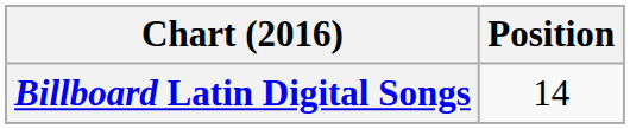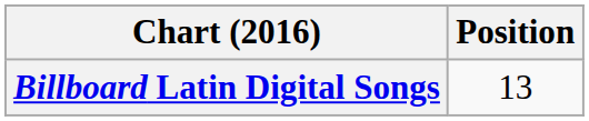Billboard Latin Digital Songs | Position: 14 -> 13
